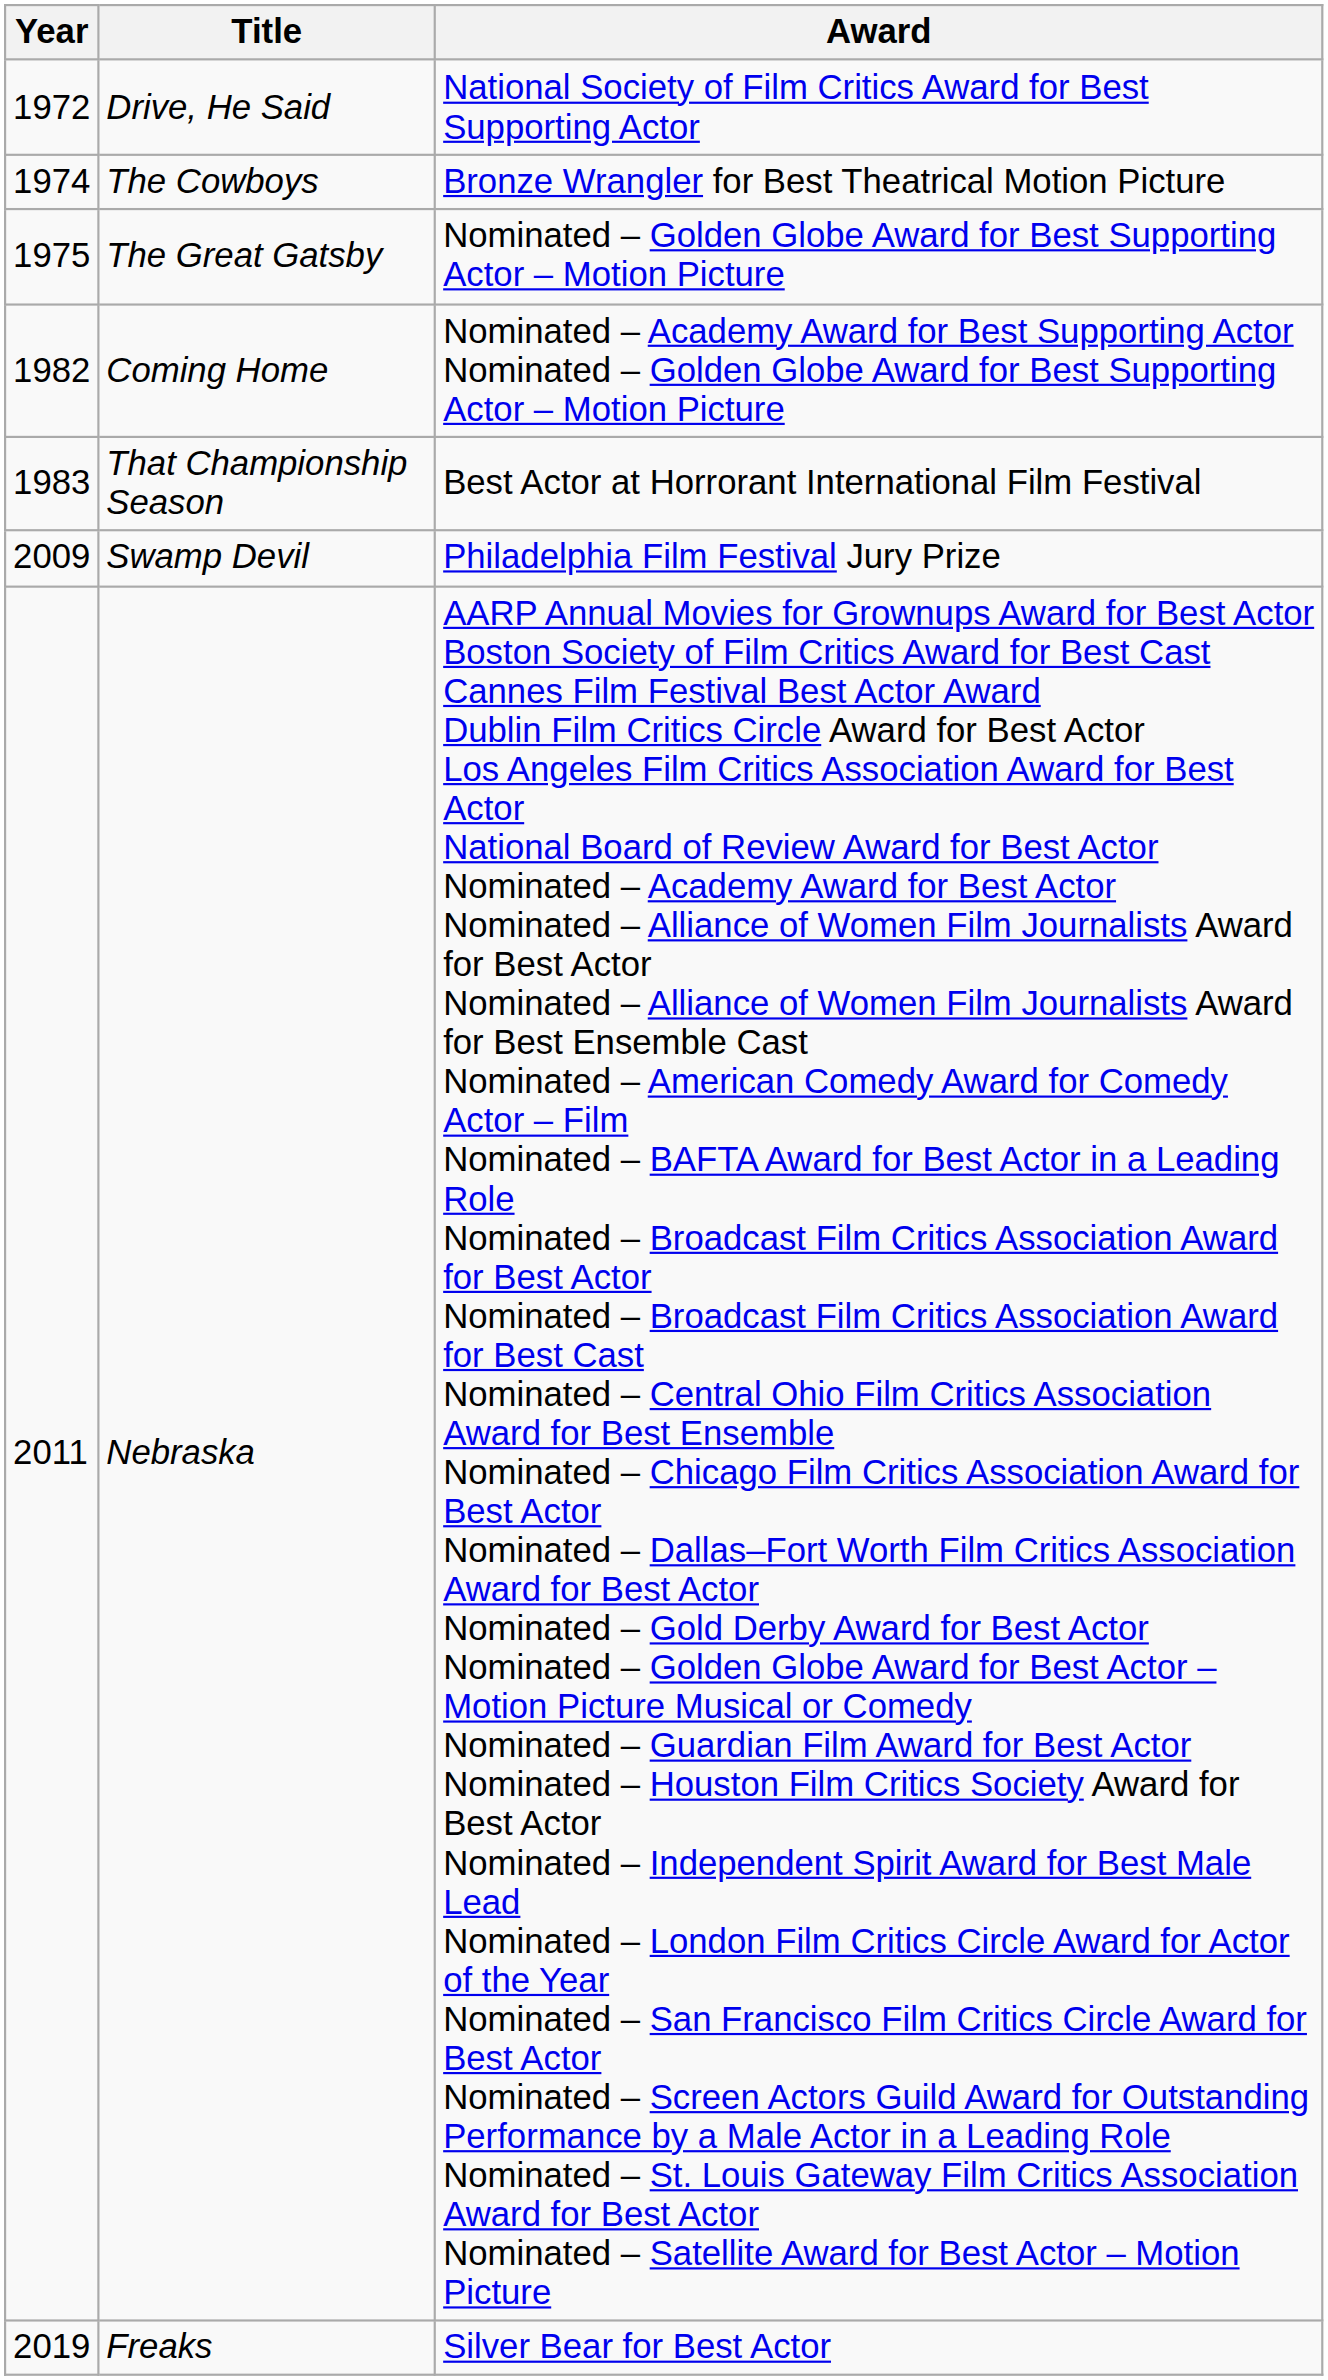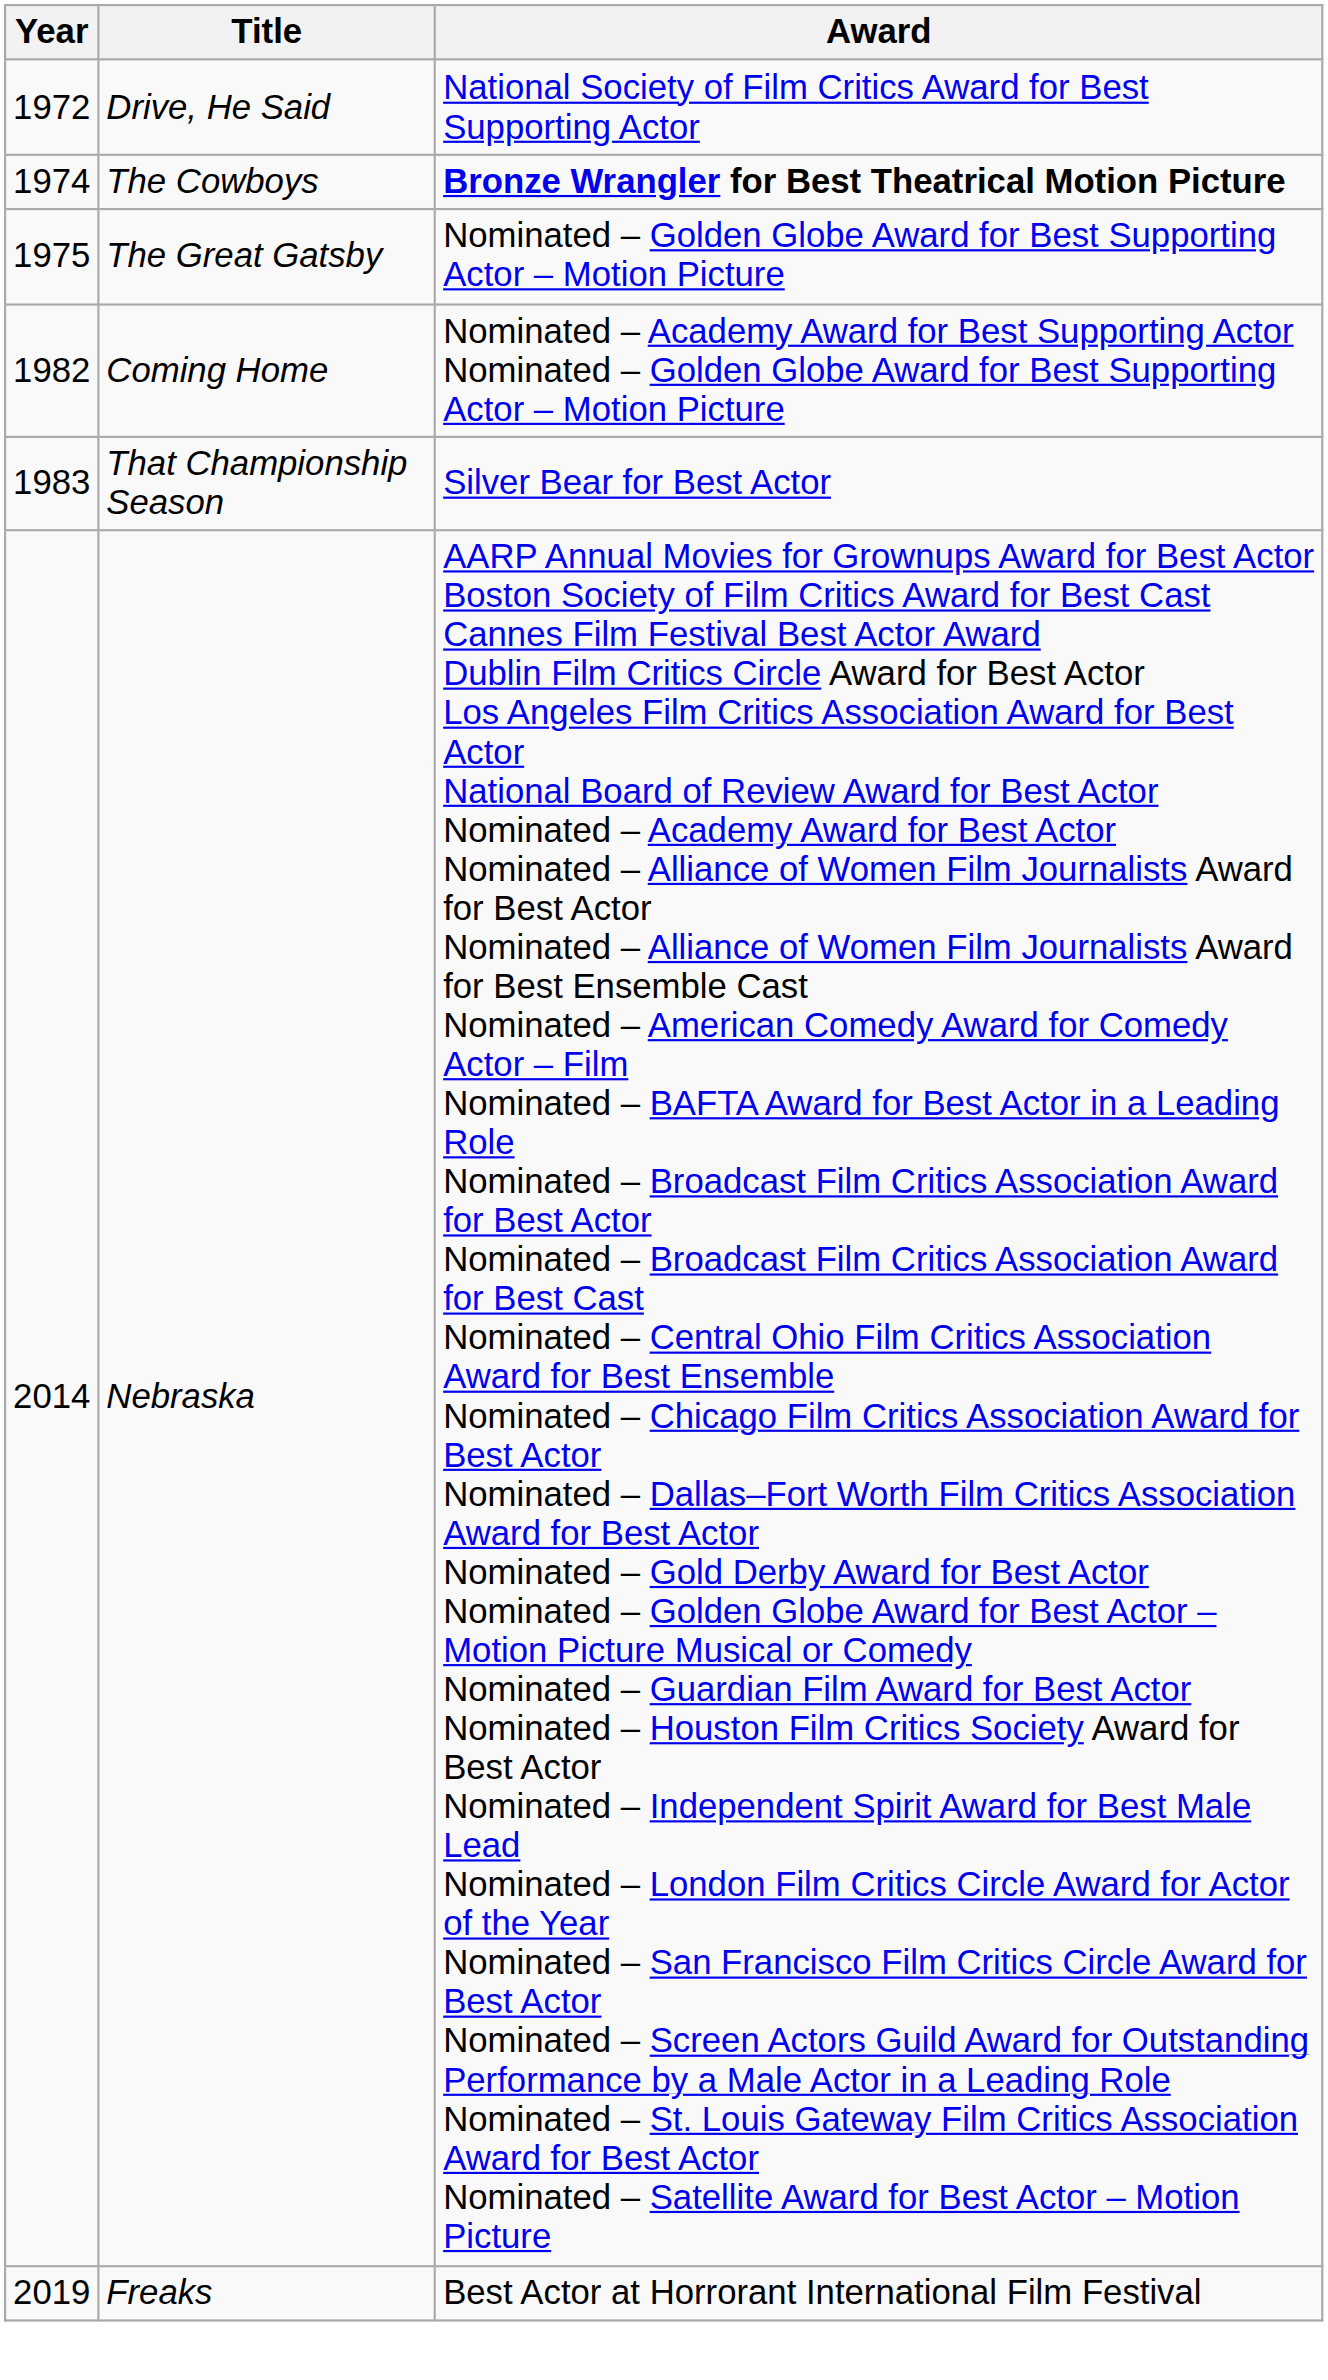The Cowboys | Award: normal -> bold
That Championship Season | Award: Best Actor at Horrorant International Film Festival -> Silver Bear for Best Actor
- row: 2009 | Swamp Devil | Philadelphia Film Festival Jury Prize
Nebraska | Year: 2011 -> 2014
Freaks | Award: Silver Bear for Best Actor -> Best Actor at Horrorant International Film Festival
